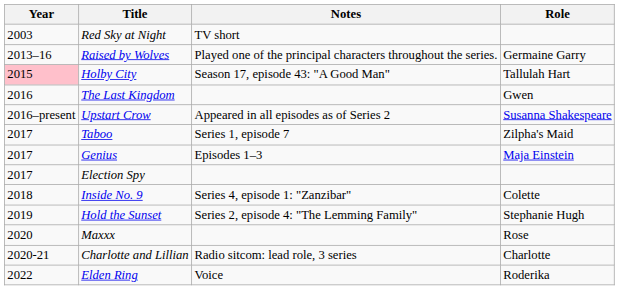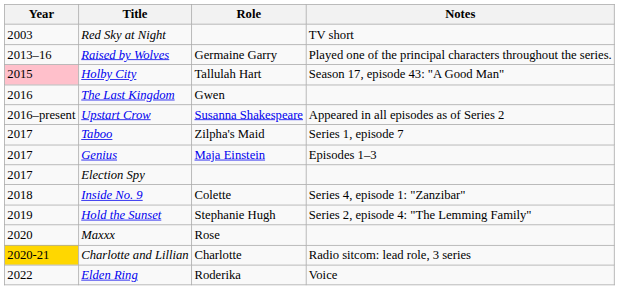columns swapped: Role <-> Notes
Charlotte and Lillian | Year: no background -> gold background
